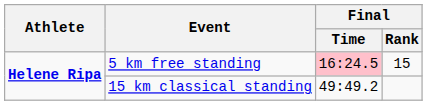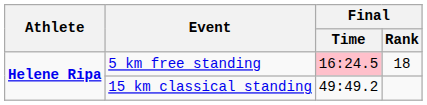5 km free standing | Final / Rank: 15 -> 18
